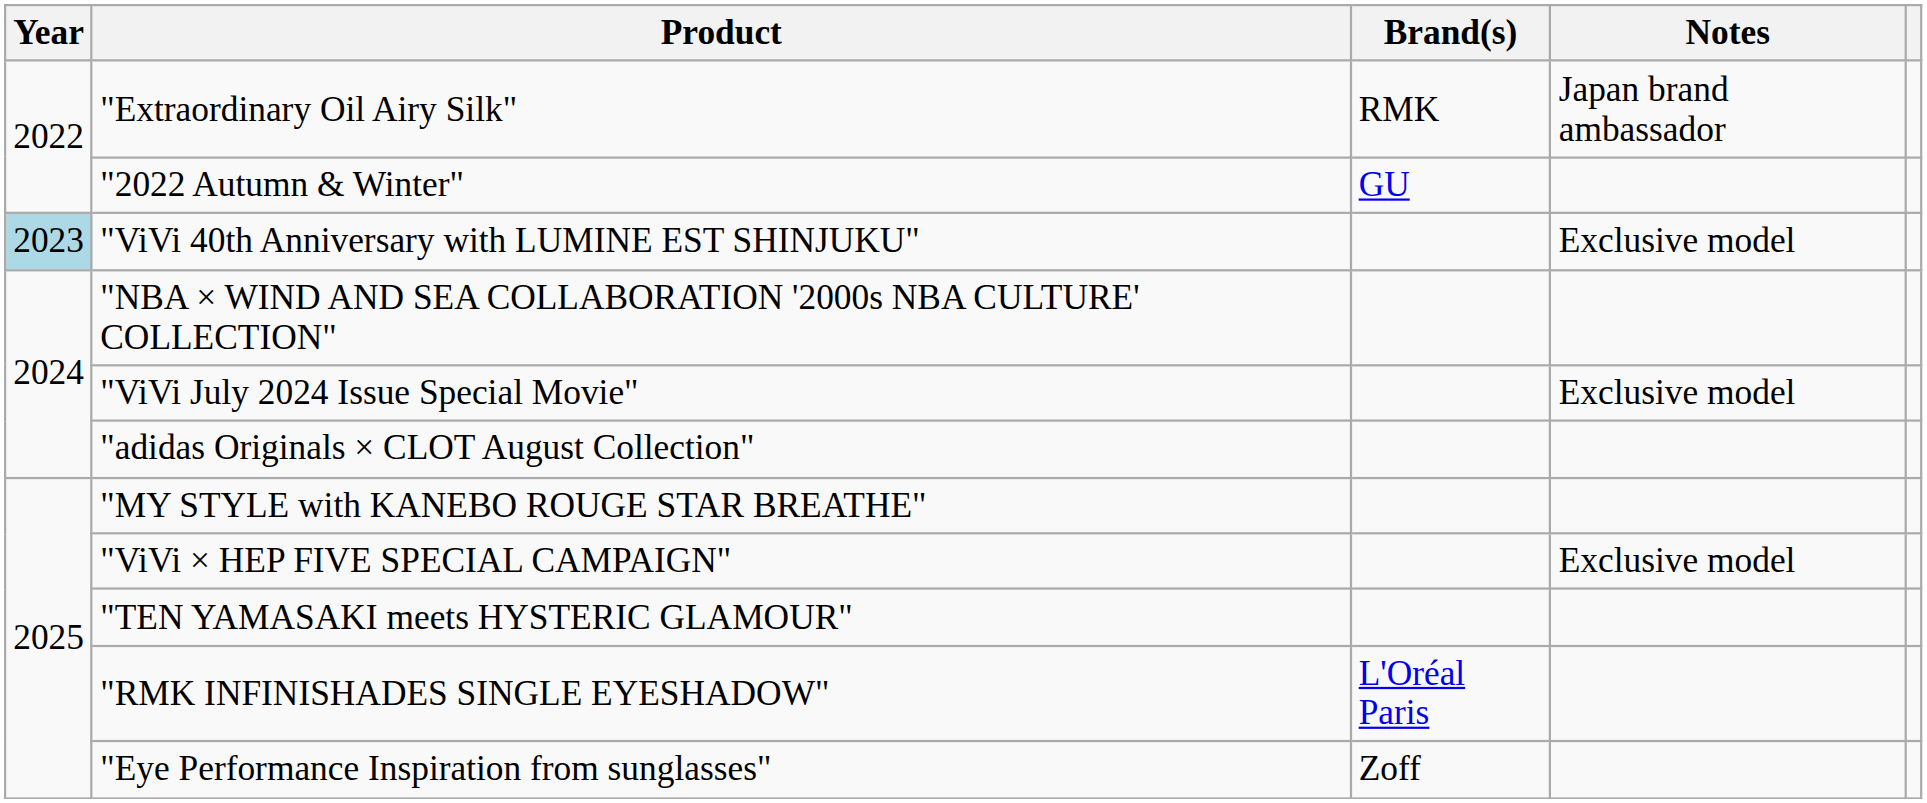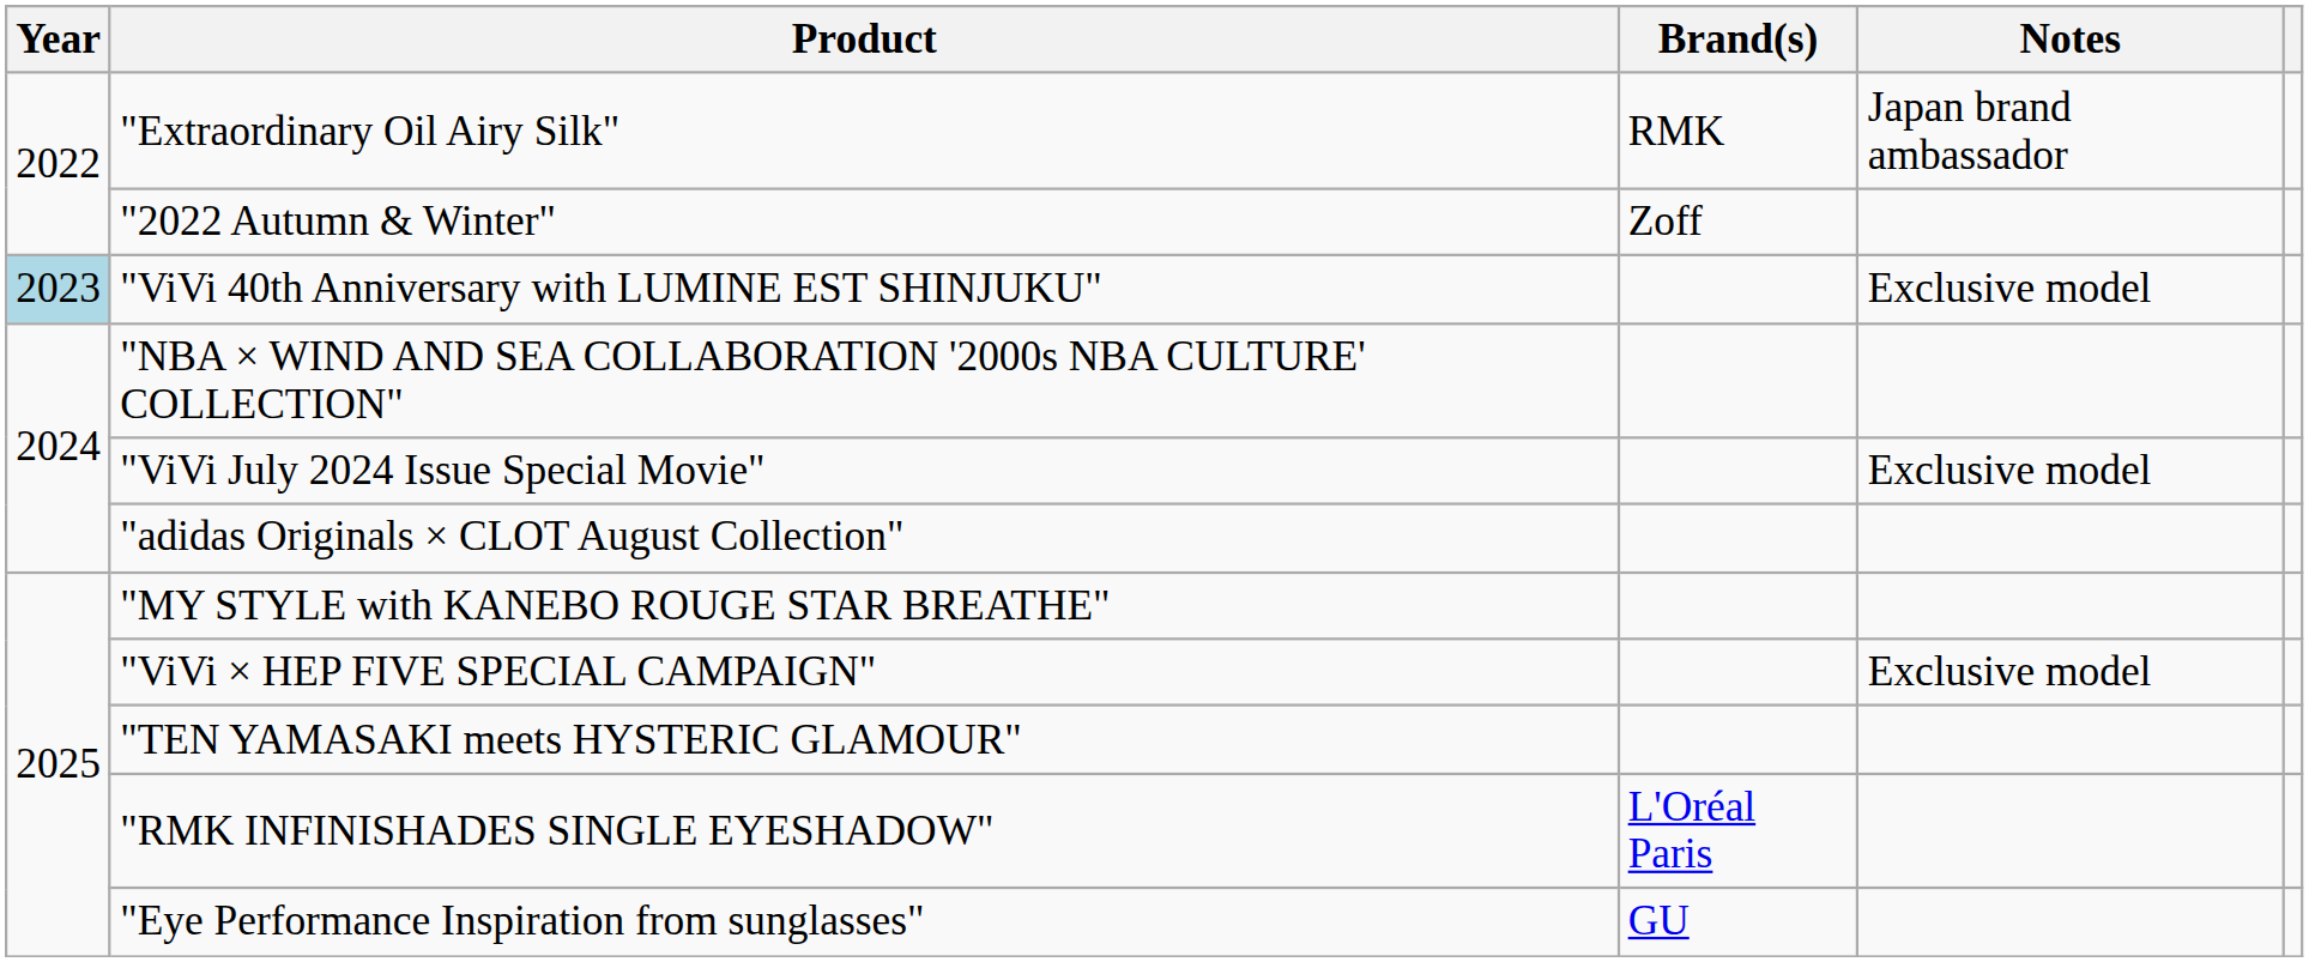"2022 Autumn & Winter" | Brand(s): GU -> Zoff
"Eye Performance Inspiration from sunglasses" | Brand(s): Zoff -> GU
